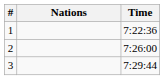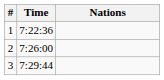columns swapped: Nations <-> Time
